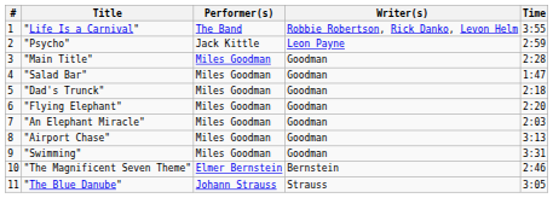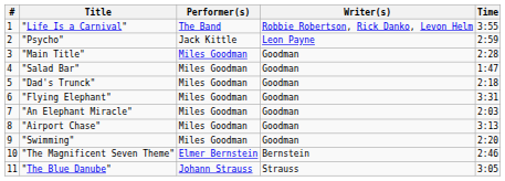"Flying Elephant" | Time: 2:20 -> 3:31
"Swimming" | Time: 3:31 -> 2:20
